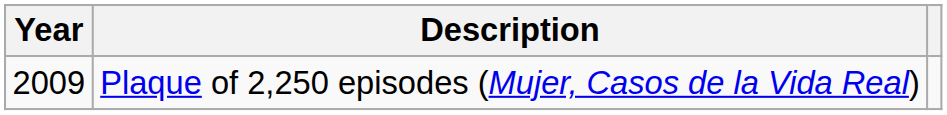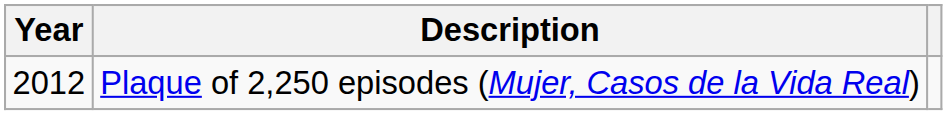Plaque of 2,250 episodes (Mujer, Casos de la Vida Real) | Year: 2009 -> 2012
